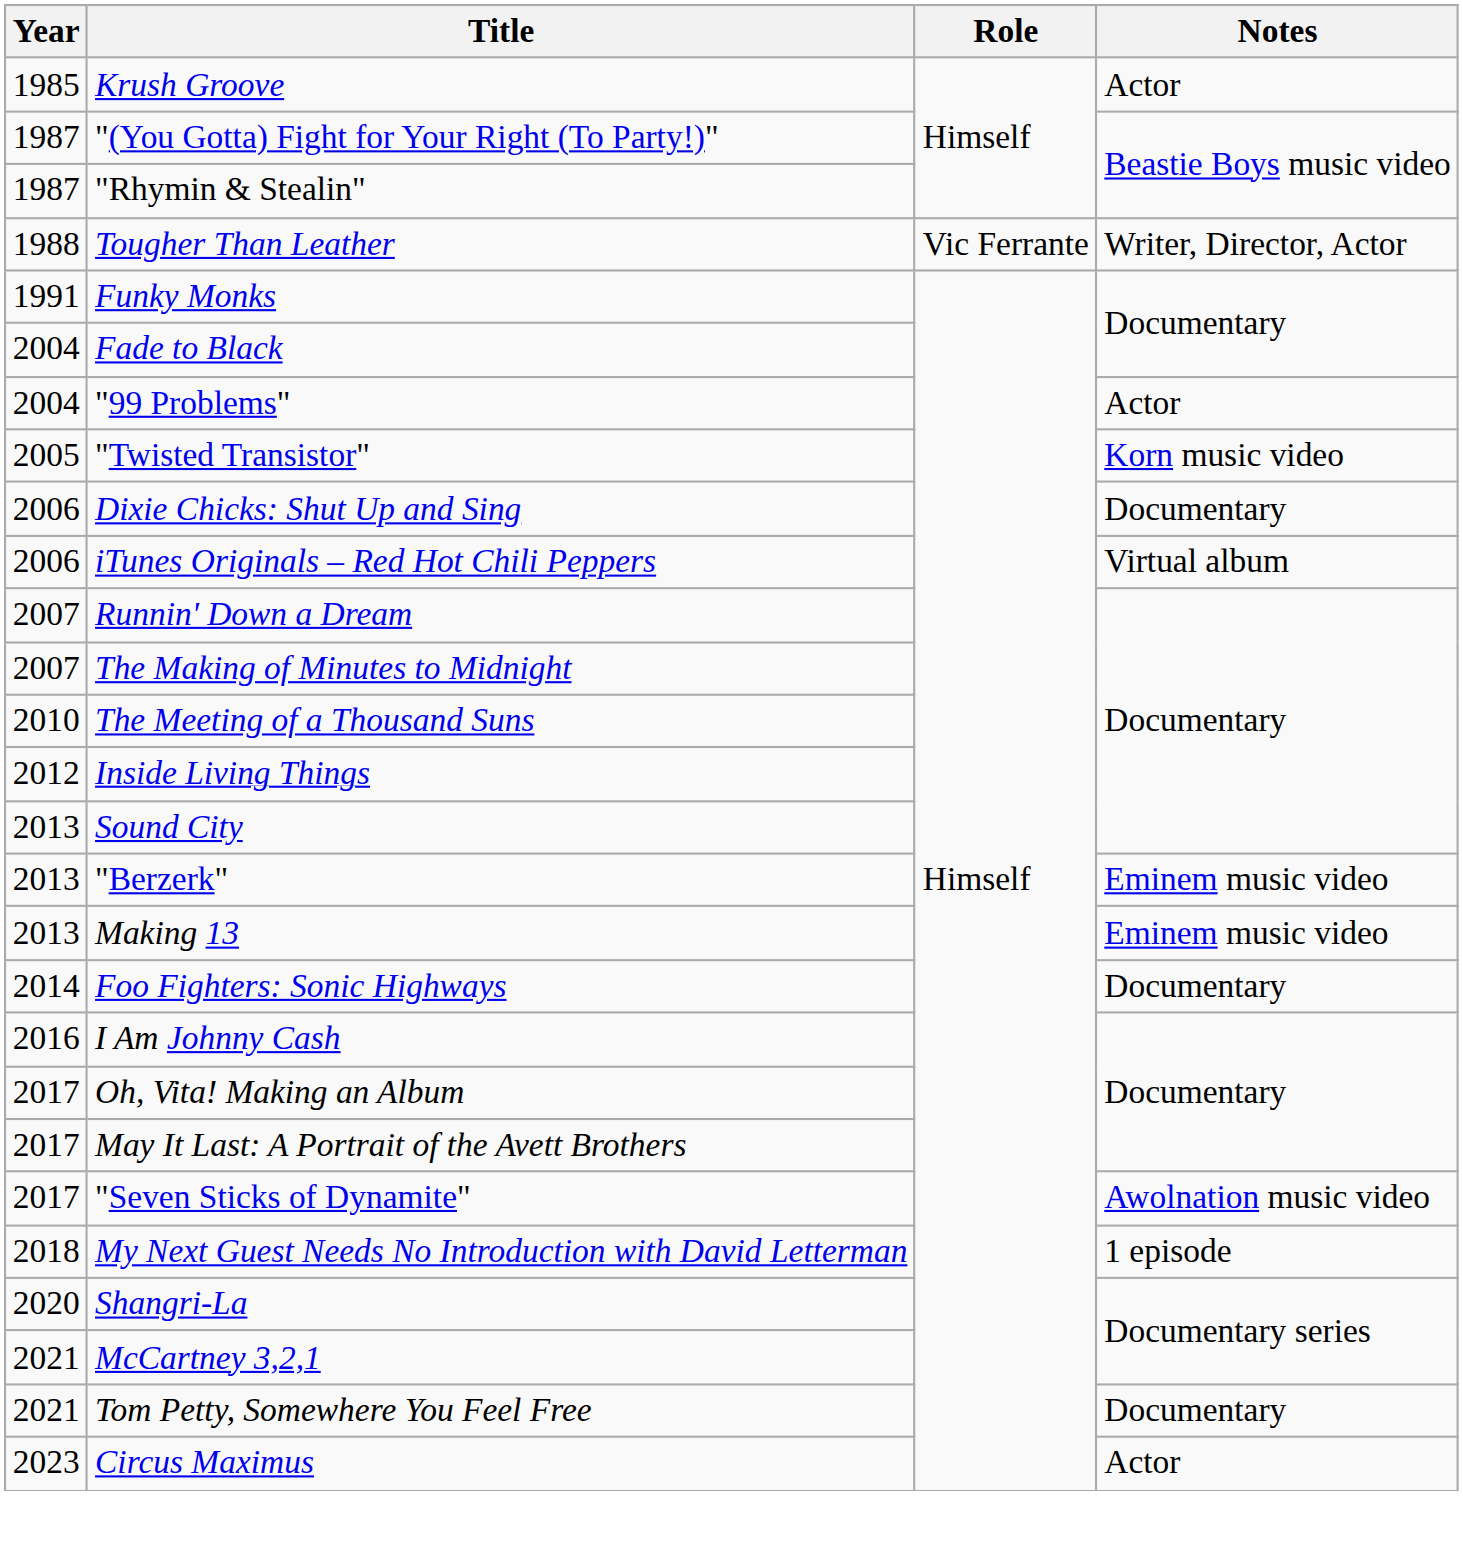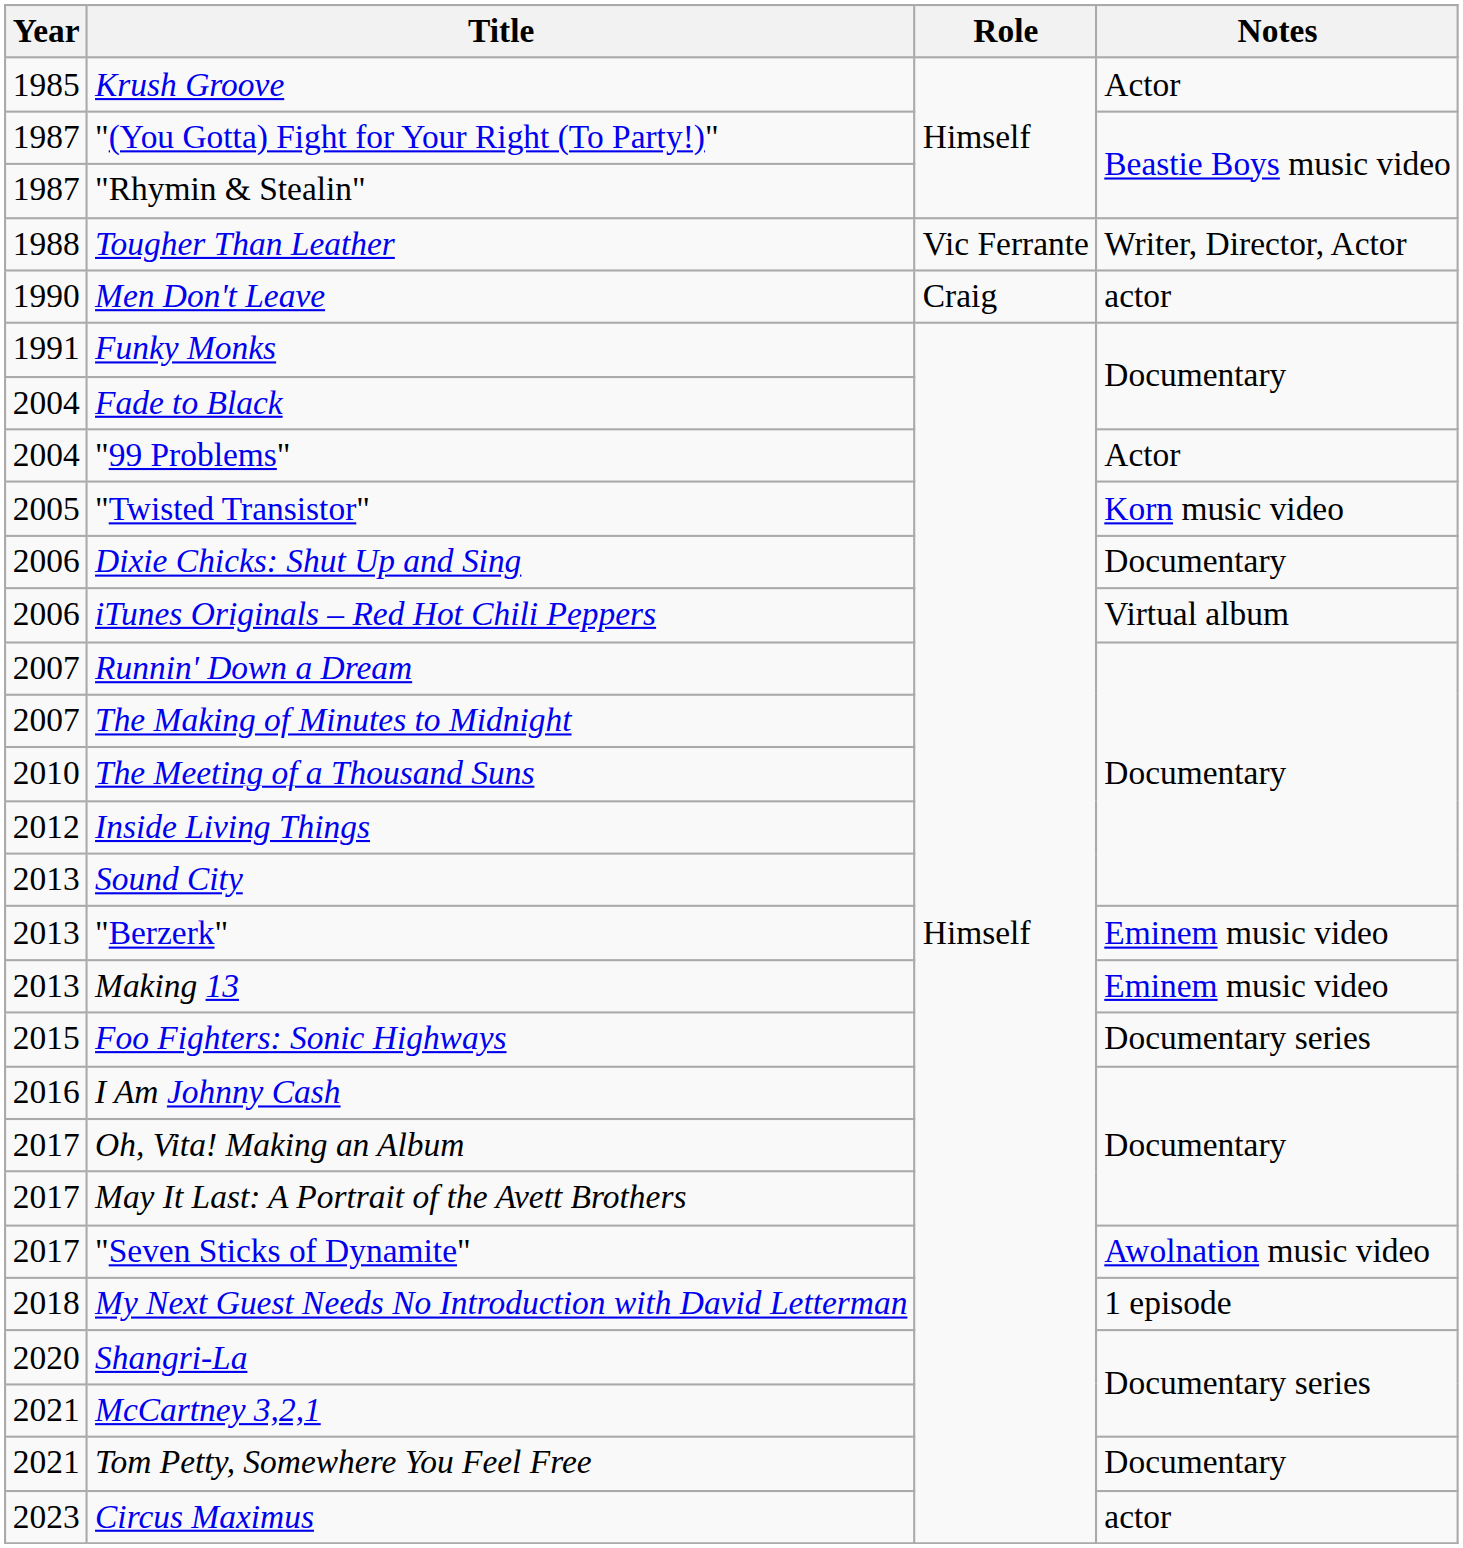+ row: 1990 | Men Don't Leave | Craig | actor
Foo Fighters: Sonic Highways | Year: 2014 -> 2015
Foo Fighters: Sonic Highways | Notes: Documentary -> Documentary series
Circus Maximus | Notes: Actor -> actor
